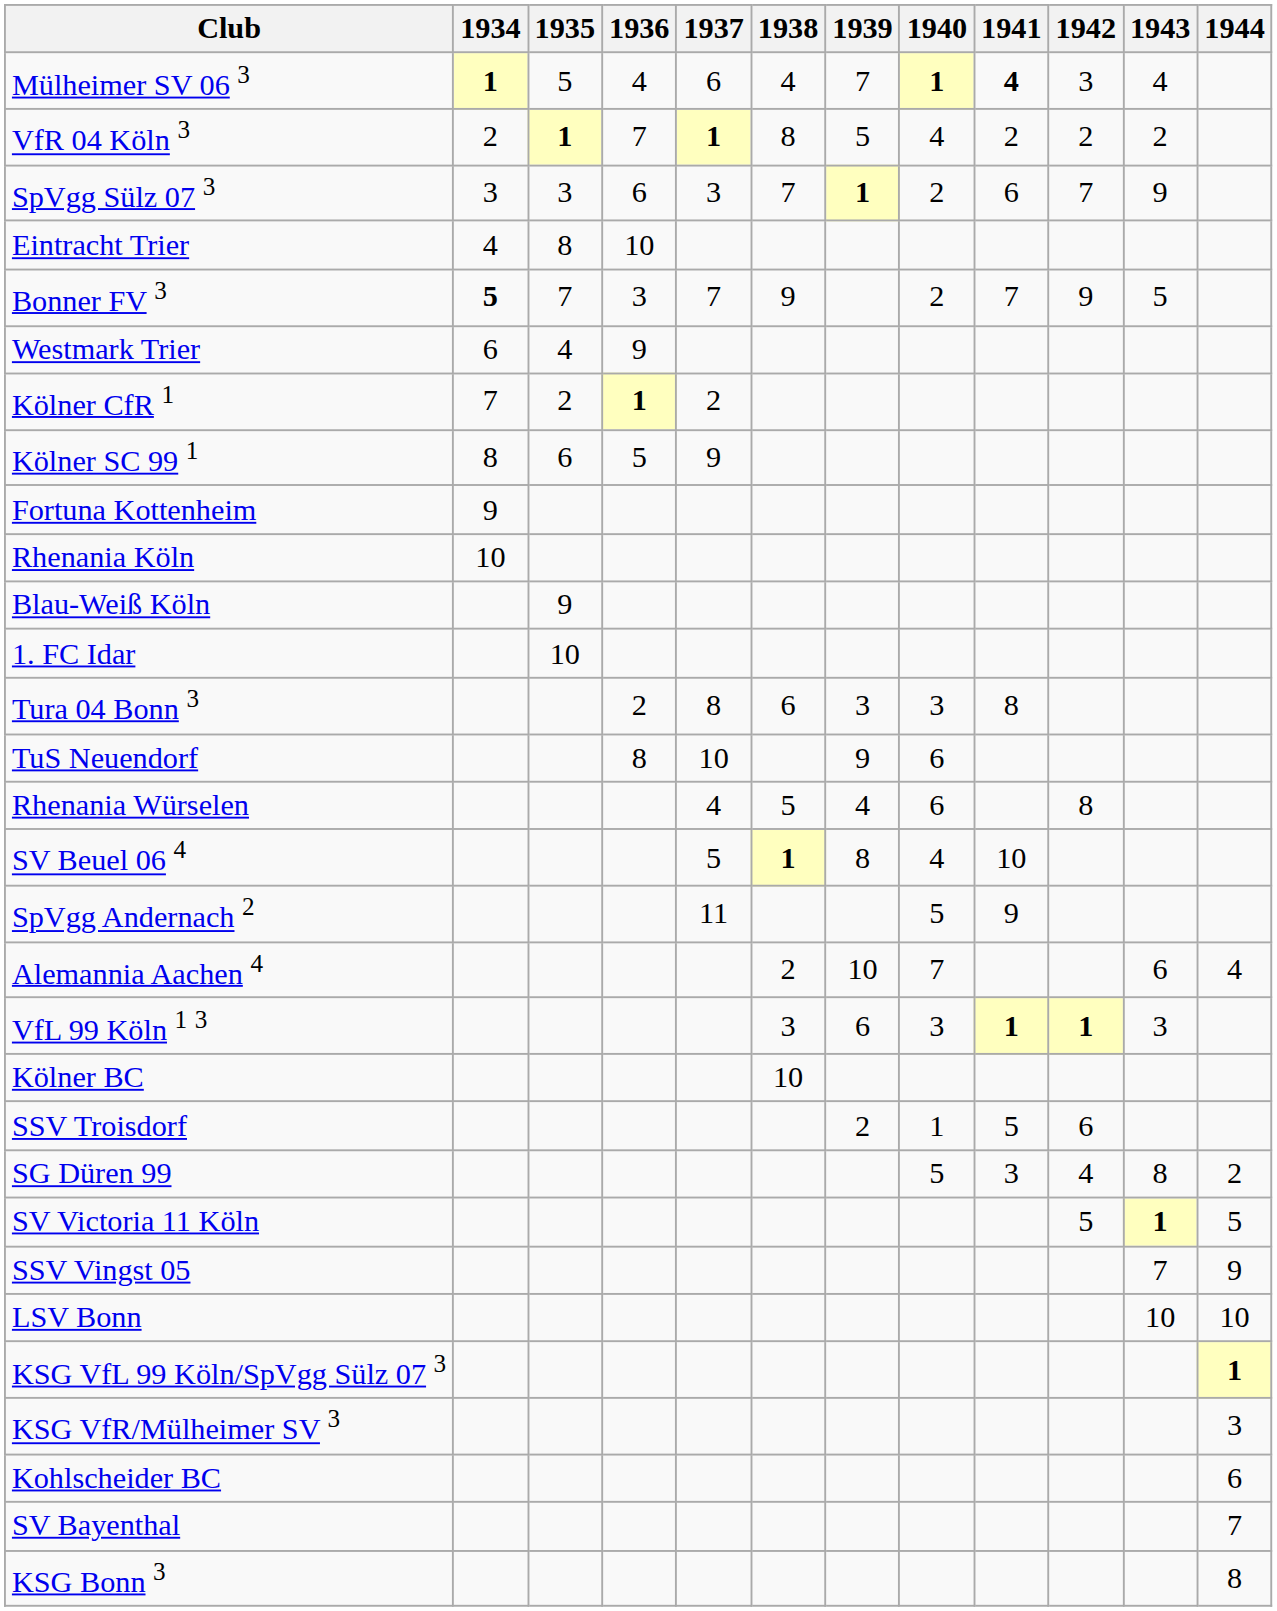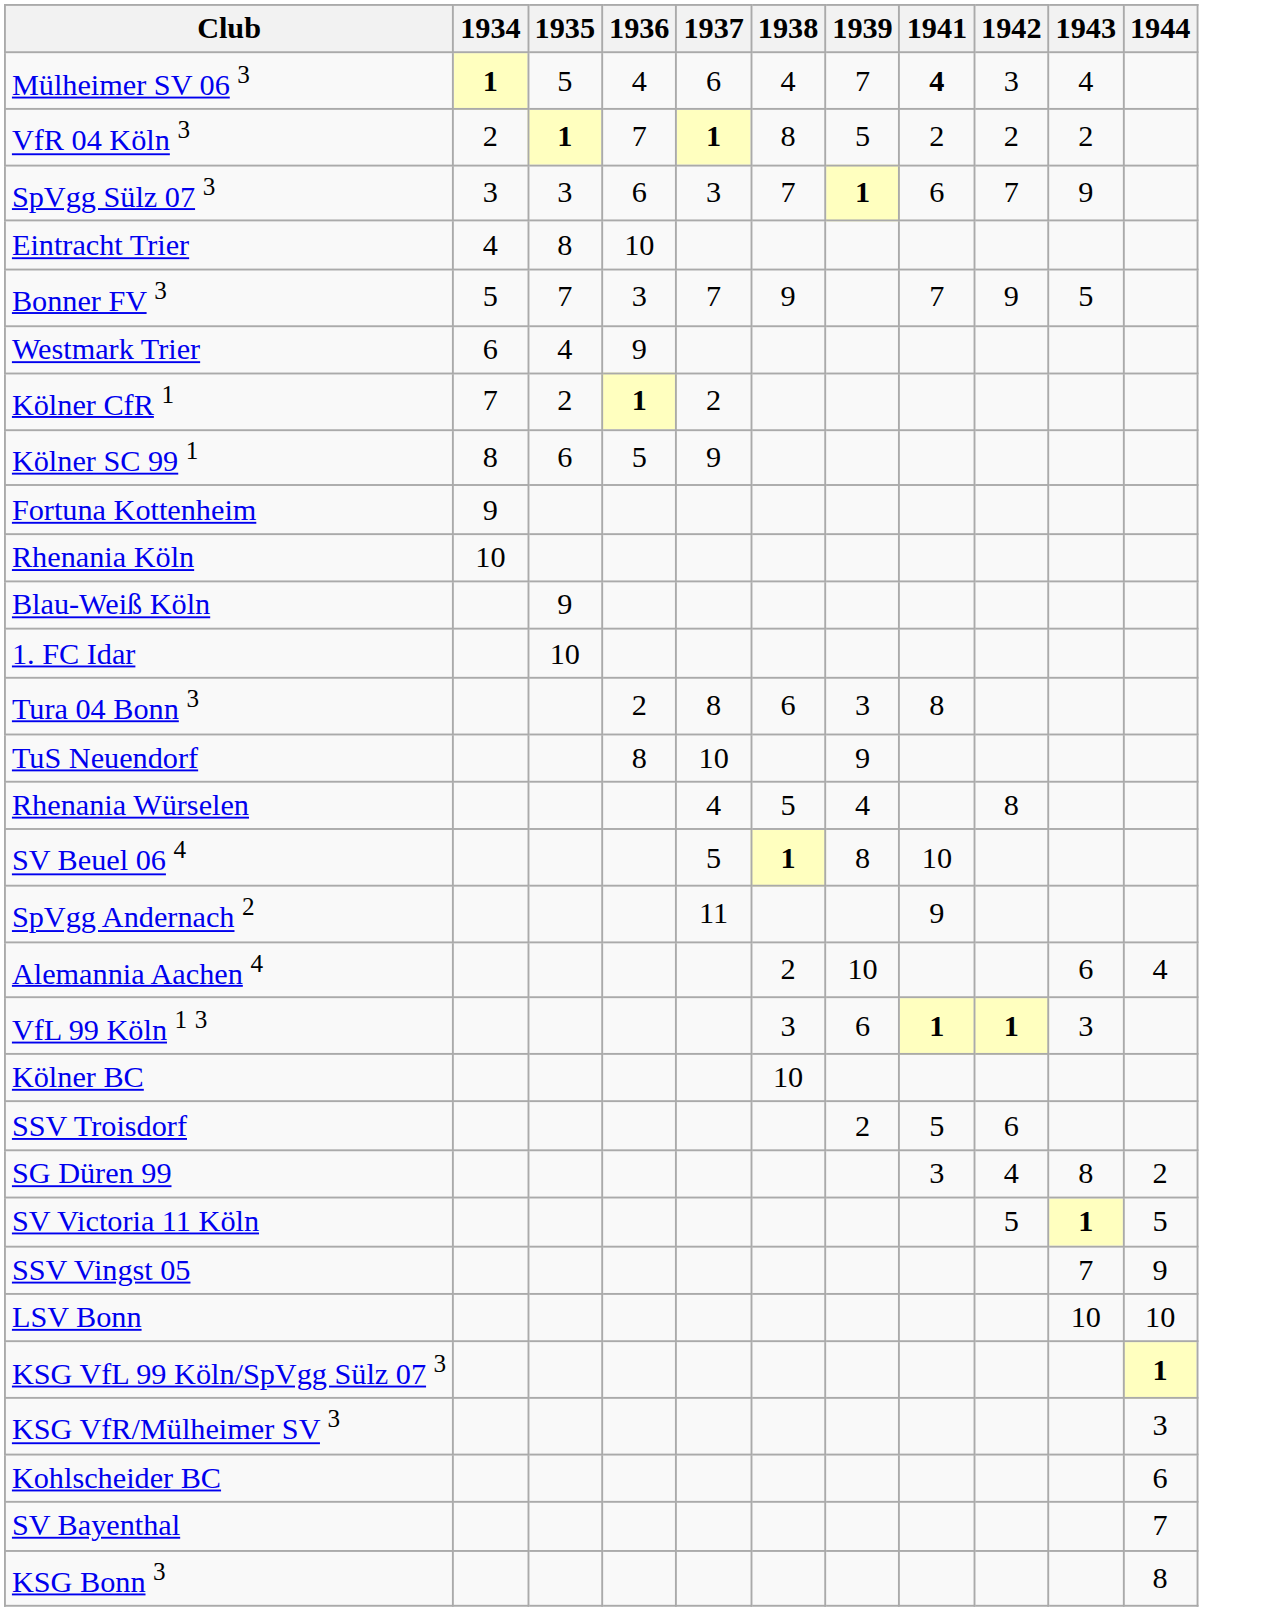- column: 1940 | 1 | 4 | 2 | 2 | 3 | 6 | 6 | 4 | 5 | 7 | 3 | 1 | 5
Bonner FV 3 | 1934: bold -> normal
